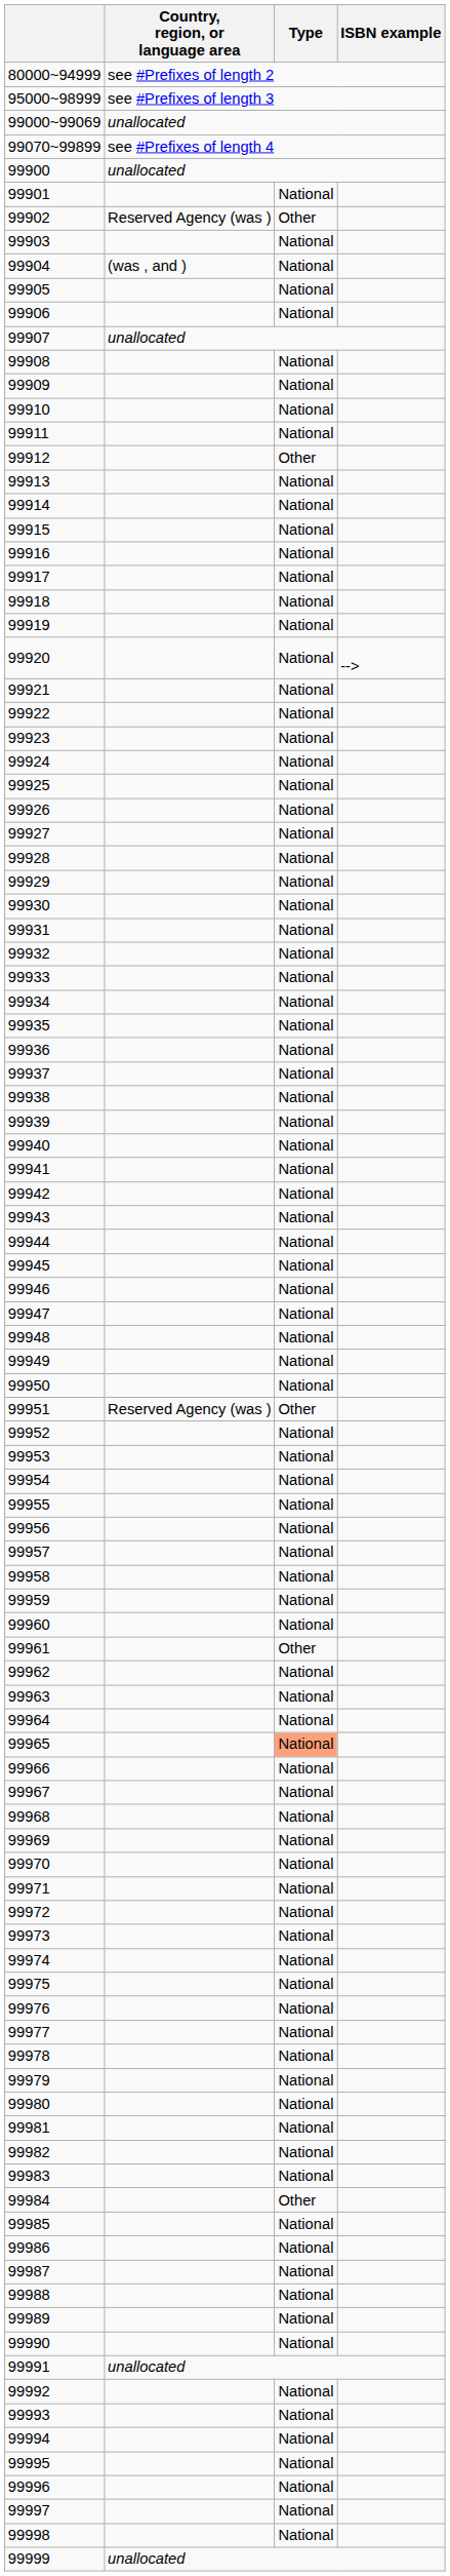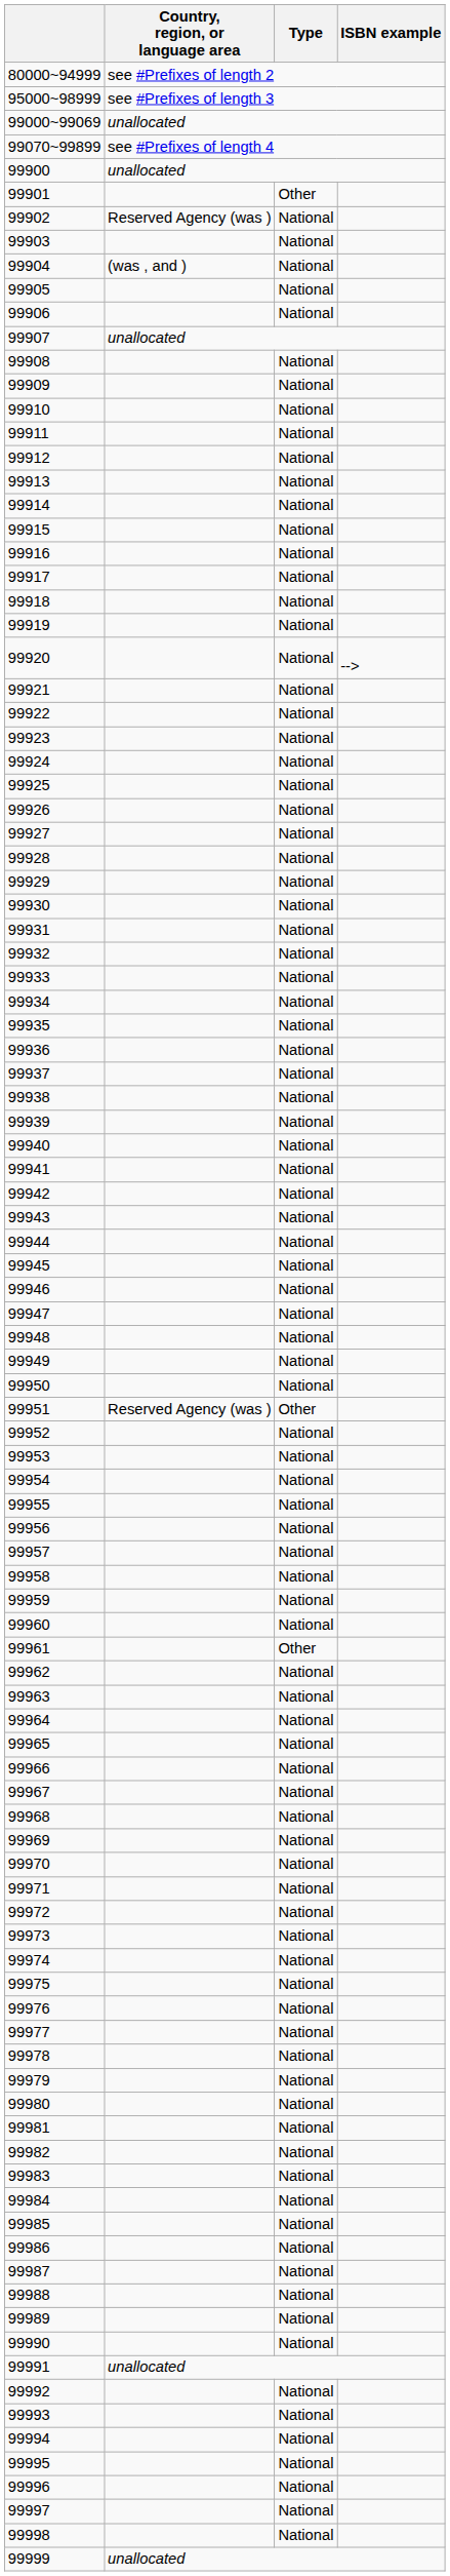99901 | Type: National -> Other
99902 | Type: Other -> National
99912 | Type: Other -> National
99965 | Type: lightsalmon background -> no background
99984 | Type: Other -> National
